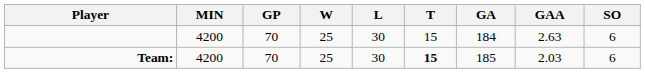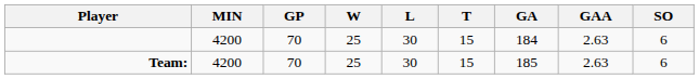Team: | T: bold -> normal
Team: | GAA: 2.03 -> 2.63
